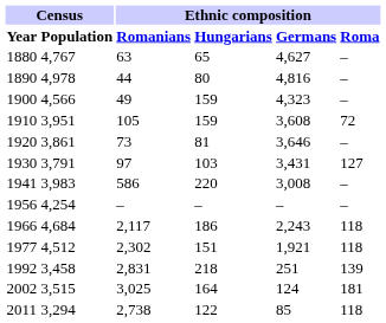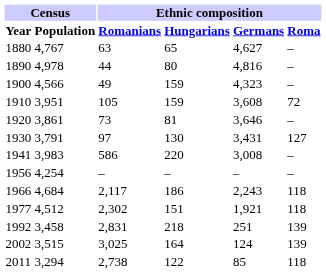1930 | Ethnic composition / Hungarians: 103 -> 130
2002 | Ethnic composition / Roma: 181 -> 139
